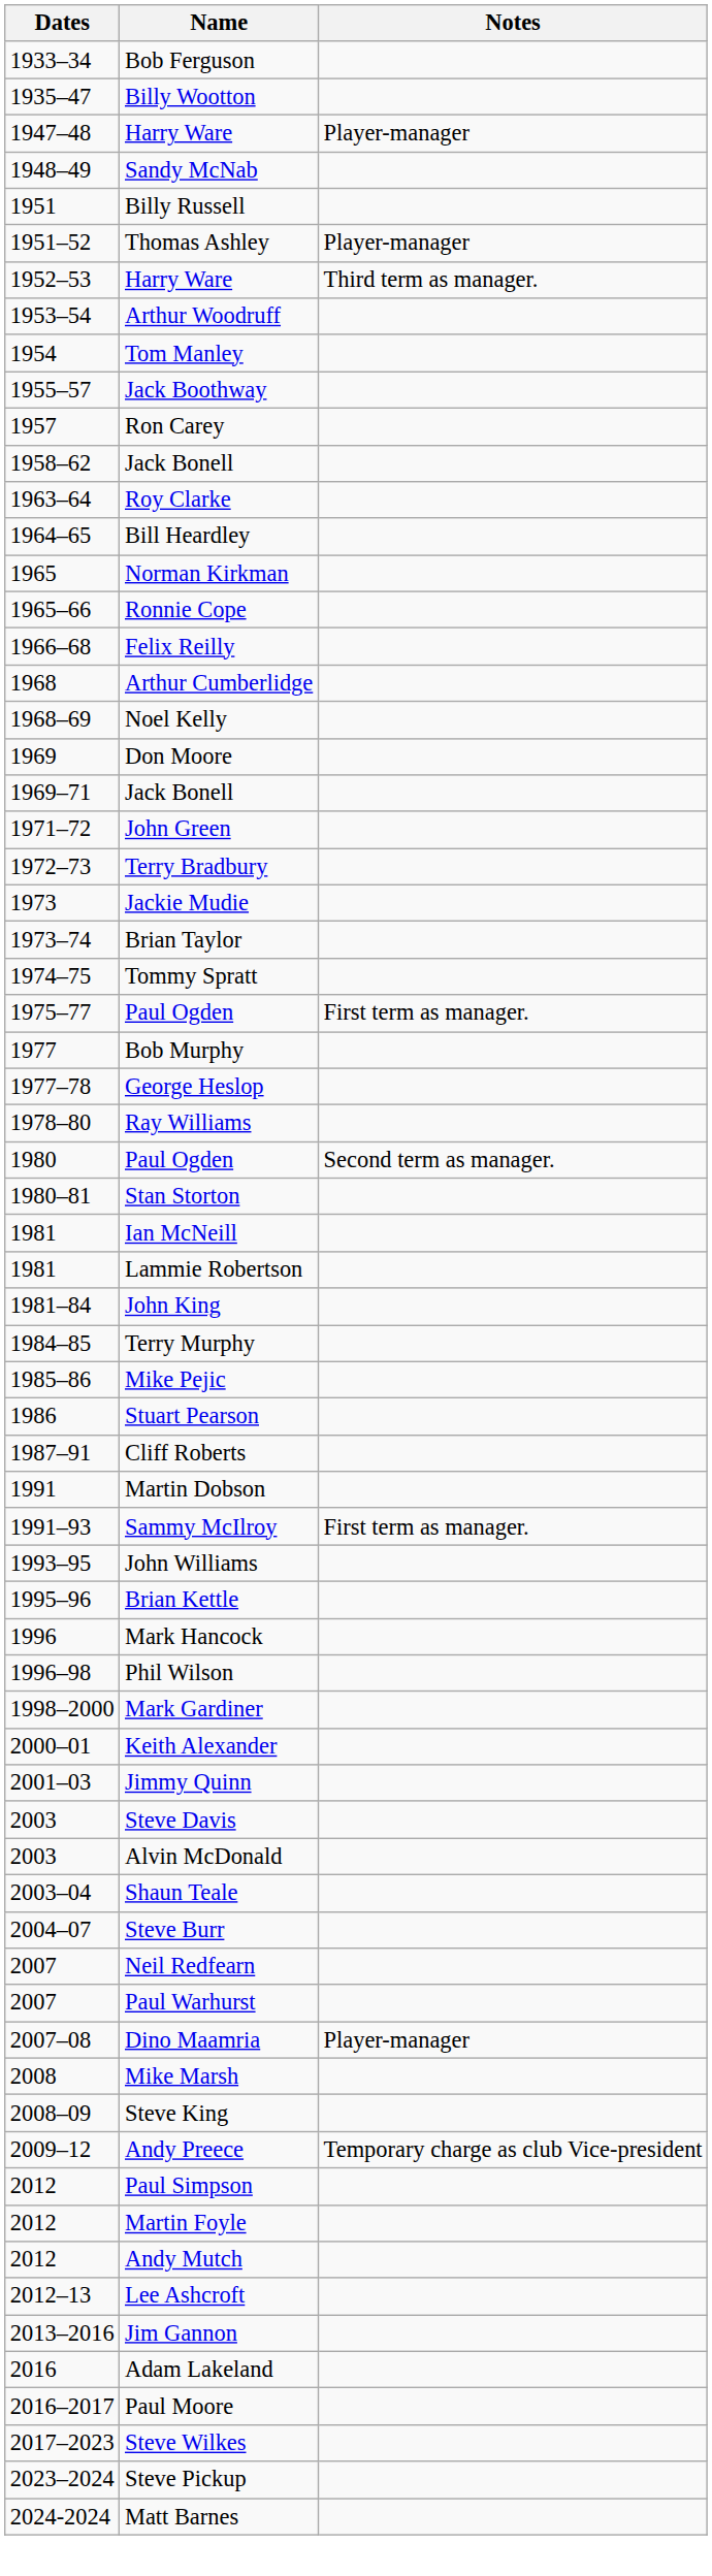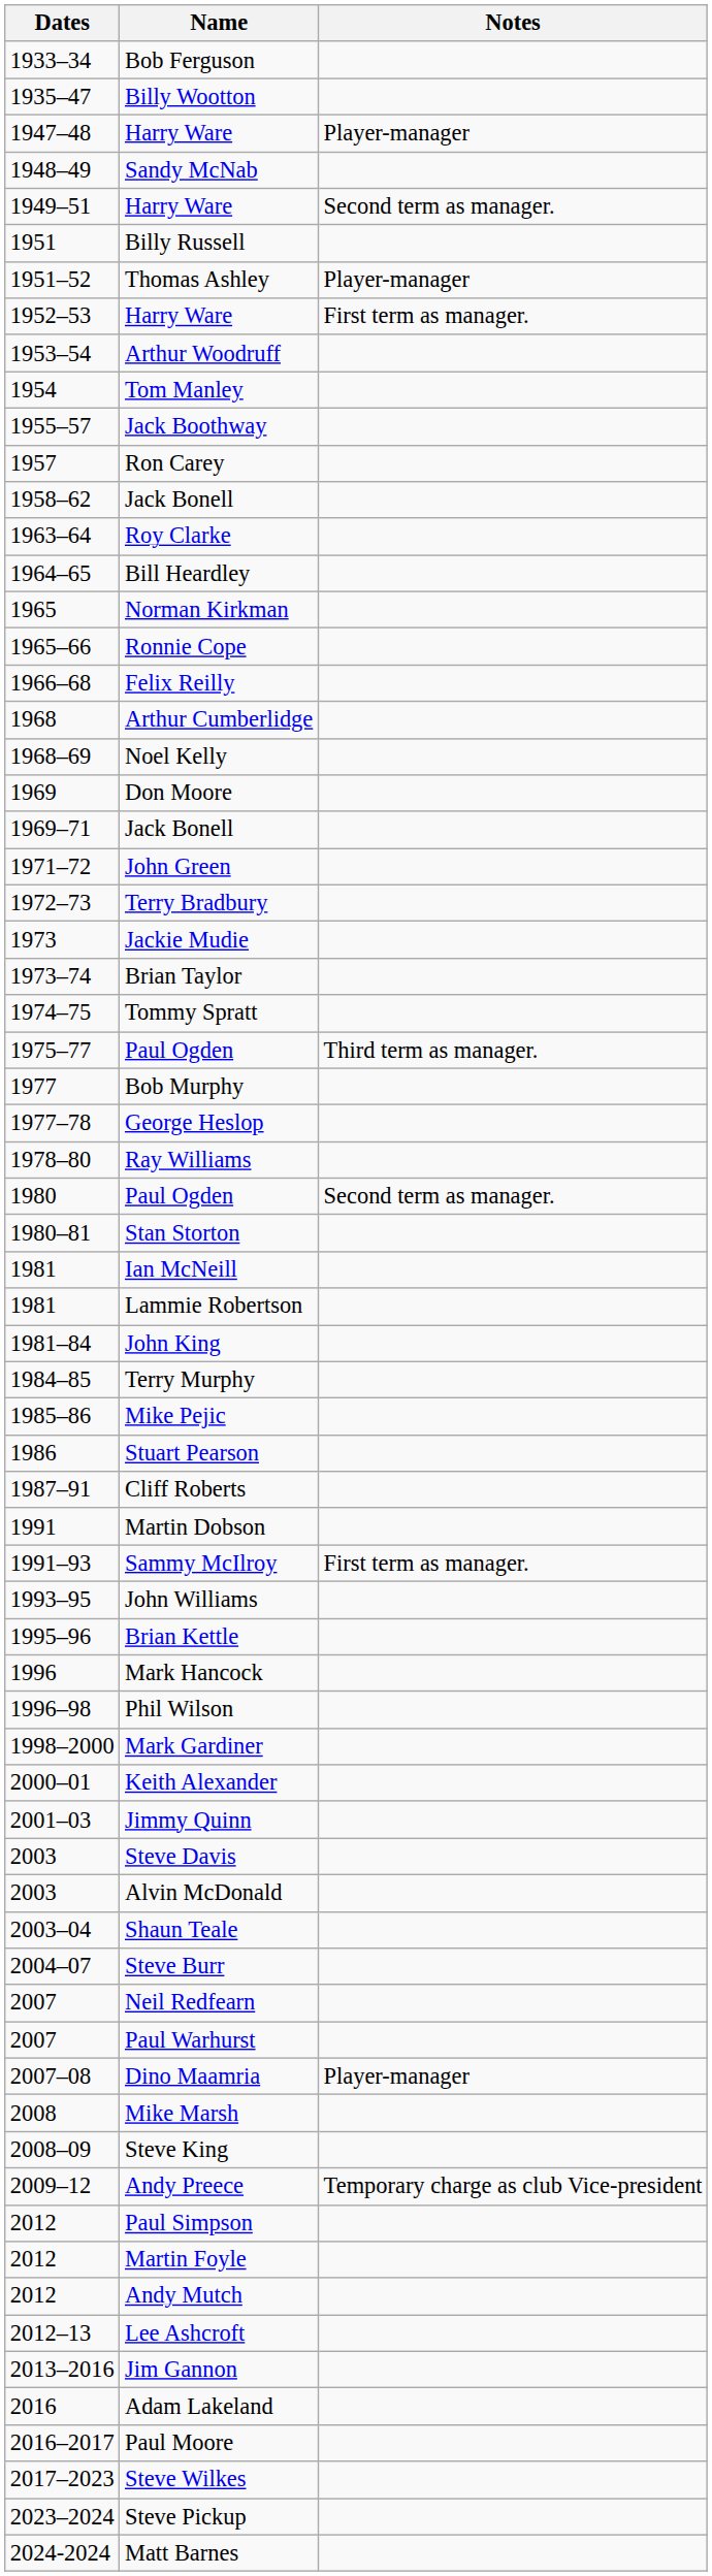+ row: 1949–51 | Harry Ware | Second term as manager.
1952–53 / Harry Ware | Notes: Third term as manager. -> First term as manager.
1975–77 / Paul Ogden | Notes: First term as manager. -> Third term as manager.
